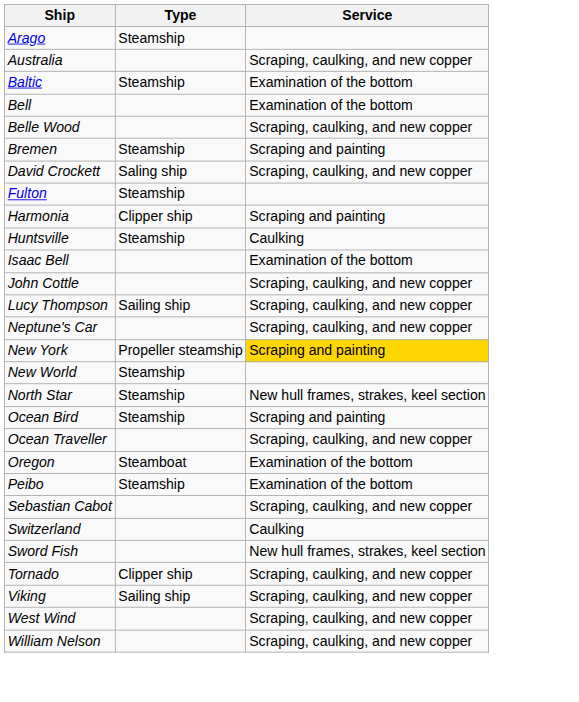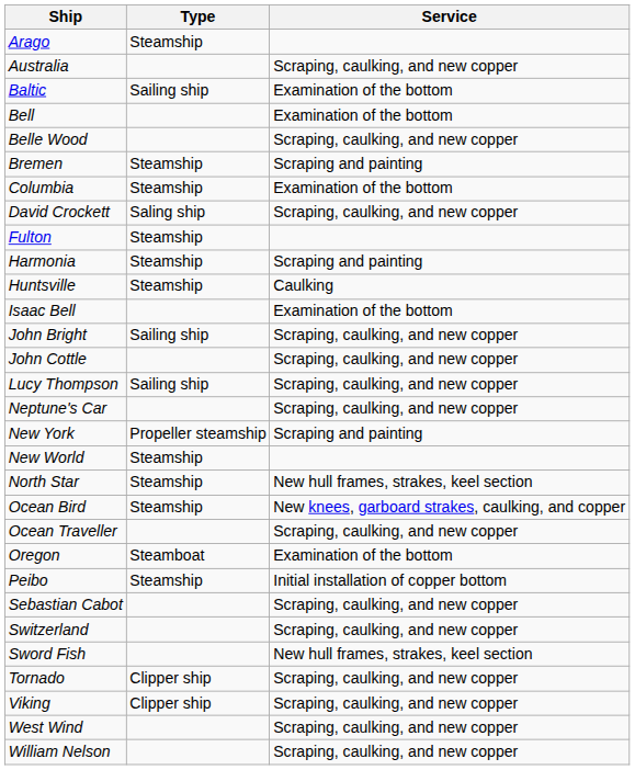Baltic | Type: Steamship -> Sailing ship
+ row: Columbia | Steamship | Examination of the bottom
Harmonia | Type: Clipper ship -> Steamship
+ row: John Bright | Sailing ship | Scraping, caulking, and new copper
New York | Service: gold background -> no background
Ocean Bird | Service: Scraping and painting -> New knees, garboard strakes, caulking, and copper
Peibo | Service: Examination of the bottom -> Initial installation of copper bottom
Switzerland | Service: Caulking -> Scraping, caulking, and new copper
Viking | Type: Sailing ship -> Clipper ship
